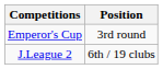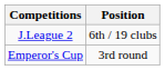rows swapped: J.League 2 <-> Emperor's Cup
